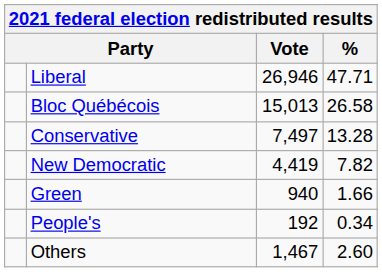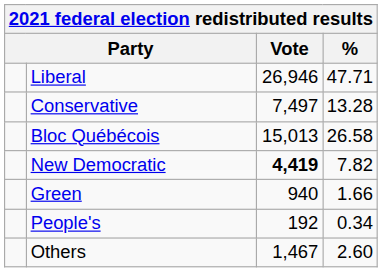rows swapped: Bloc Québécois <-> Conservative
New Democratic | Vote: normal -> bold
